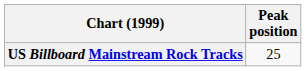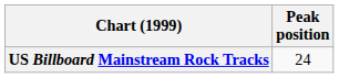US Billboard Mainstream Rock Tracks | Peak position: 25 -> 24
